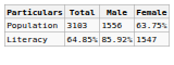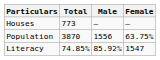+ row: Houses | 773 | – | –
Population | Total: 3103 -> 3870
Literacy | Total: 64.85% -> 74.85%
